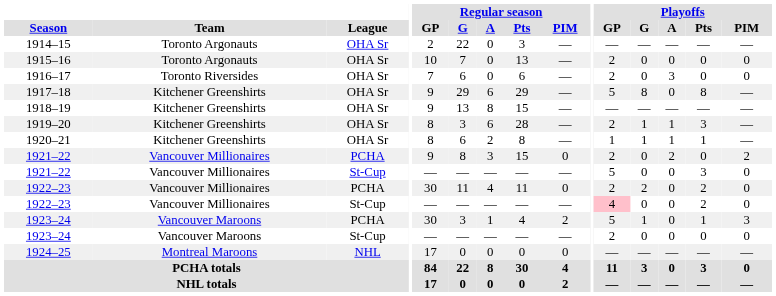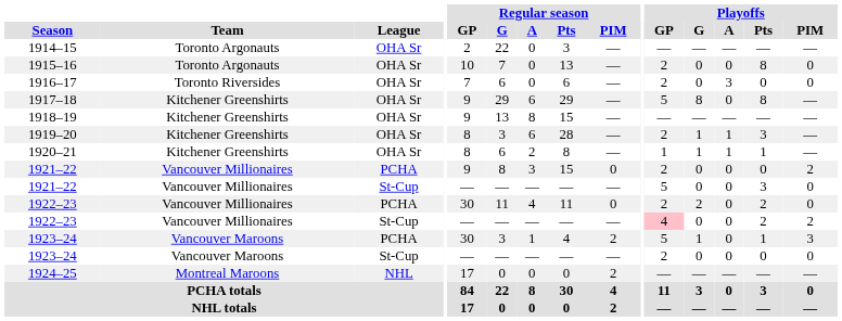1915–16 | Playoffs / Pts: 0 -> 8
1921–22 / PCHA | Playoffs / A: 2 -> 0
1922–23 / St-Cup | Playoffs / PIM: 0 -> 2
1924–25 | Regular season / PIM: 0 -> 2
